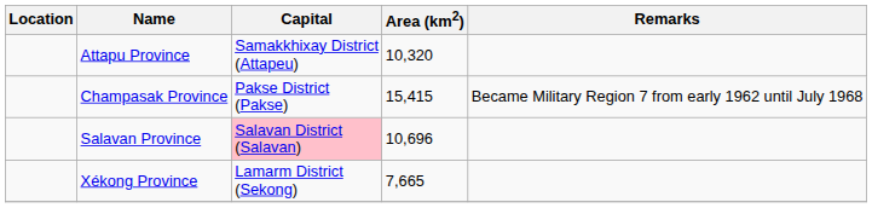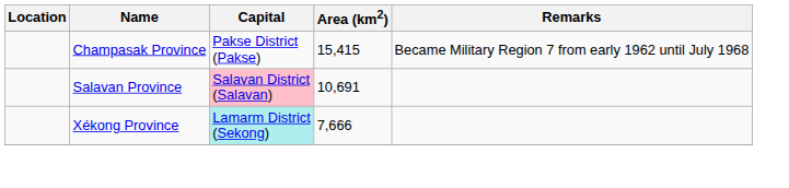- row: Attapu Province | Samakkhixay District (Attapeu) | 10,320
Salavan Province | Area (km2): 10,696 -> 10,691
Xékong Province | Capital: no background -> paleturquoise background
Xékong Province | Area (km2): 7,665 -> 7,666
